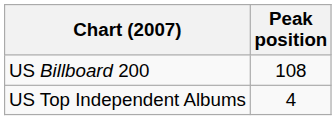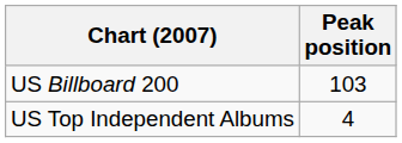US Billboard 200 | Peak position: 108 -> 103
